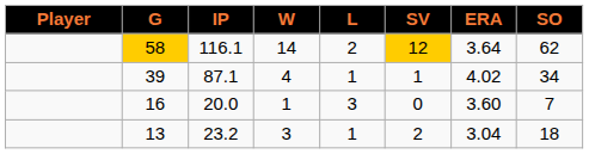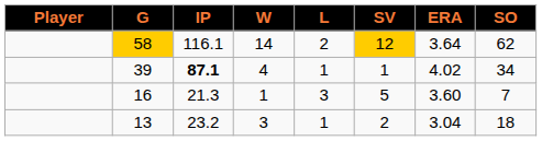39 | IP: normal -> bold
16 | IP: 20.0 -> 21.3
16 | SV: 0 -> 5
